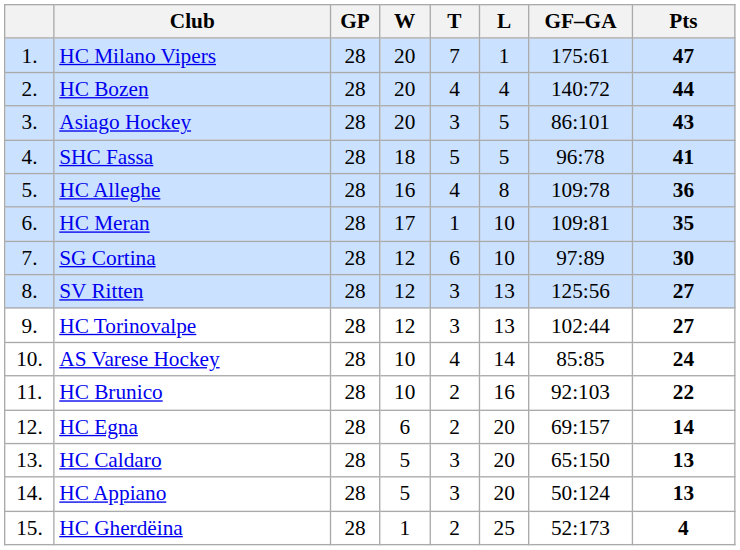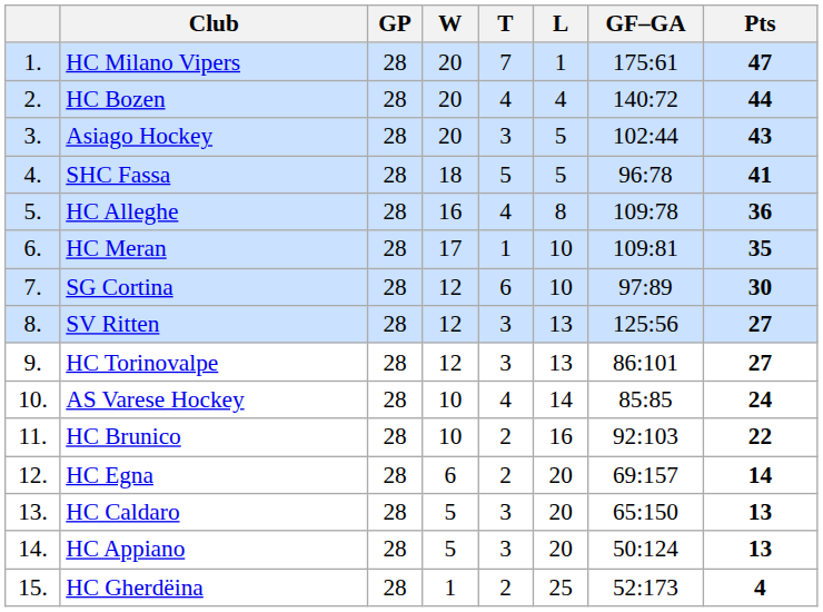Asiago Hockey | GF–GA: 86:101 -> 102:44
HC Torinovalpe | GF–GA: 102:44 -> 86:101
